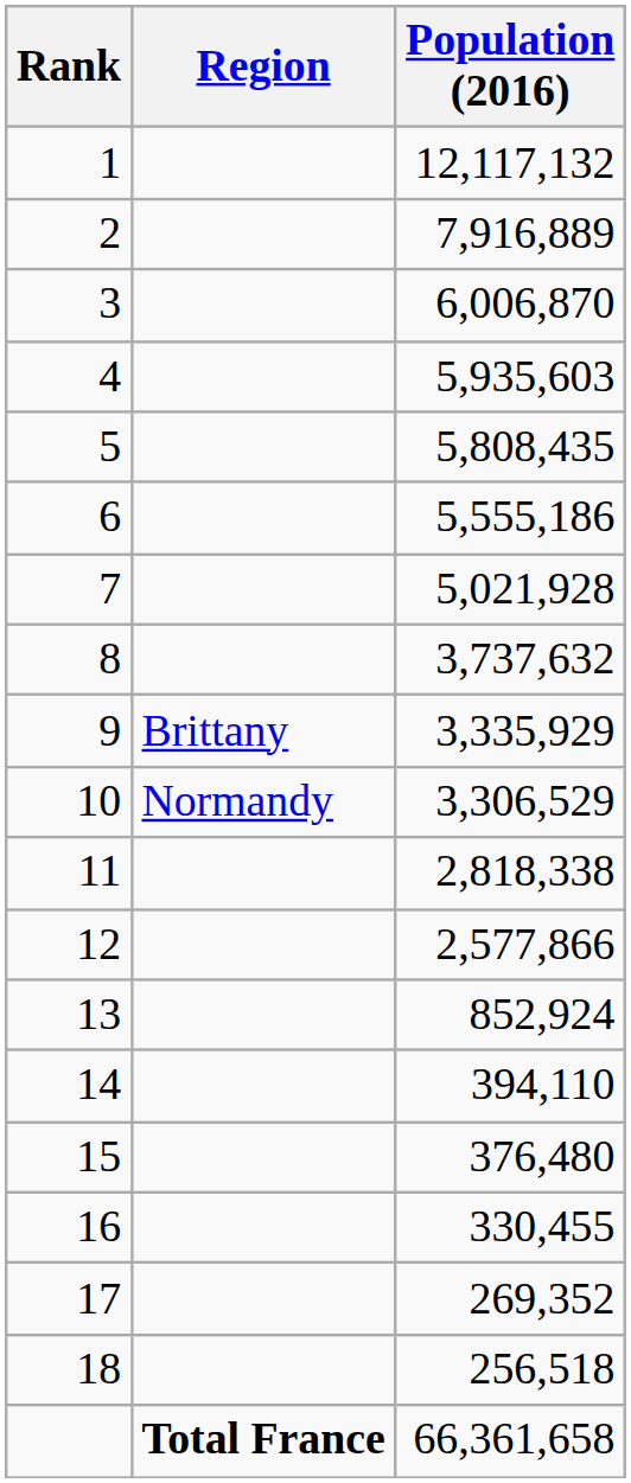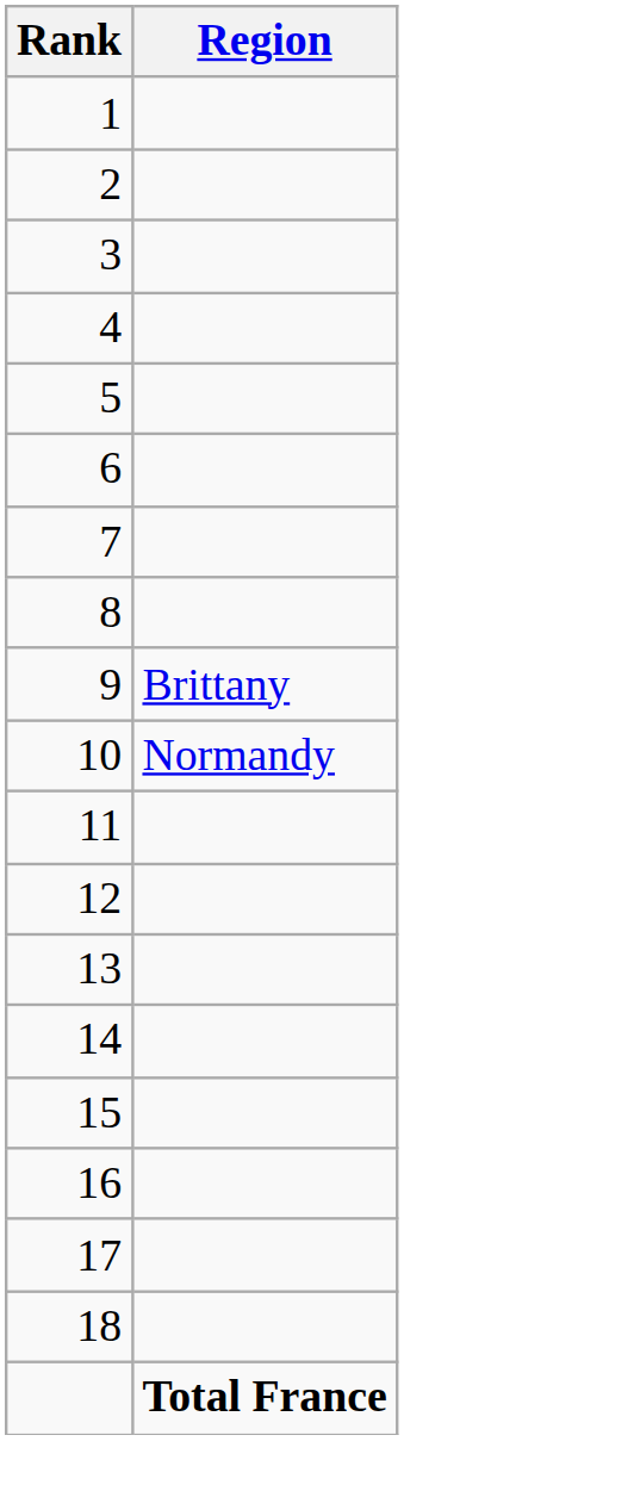- column: Population (2016) | 12,117,132 | 7,916,889 | 6,006,870 | 5,935,603 | 5,808,435 | 5,555,186 | 5,021,928 | 3,737,632 | 3,335,929 | 3,306,529 | 2,818,338 | 2,577,866 | 852,924 | 394,110 | 376,480 | 330,455 | 269,352 | 256,518 | 66,361,658
